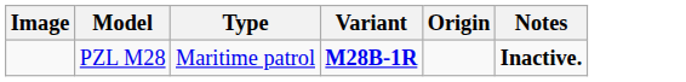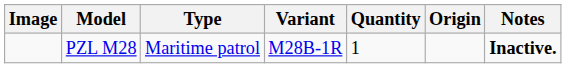+ column: Quantity | 1
PZL M28 | Variant: bold -> normal
